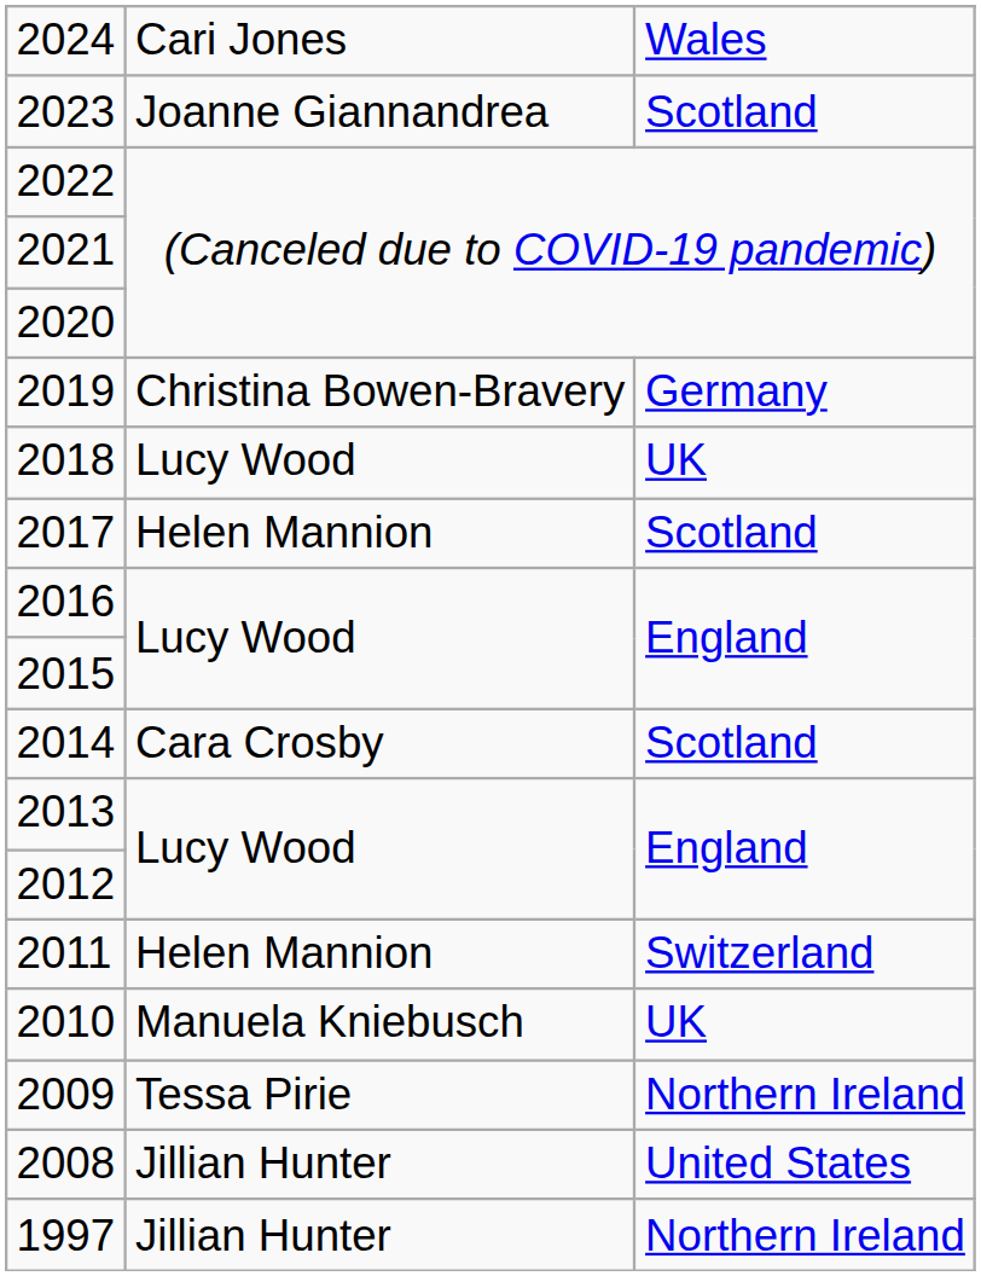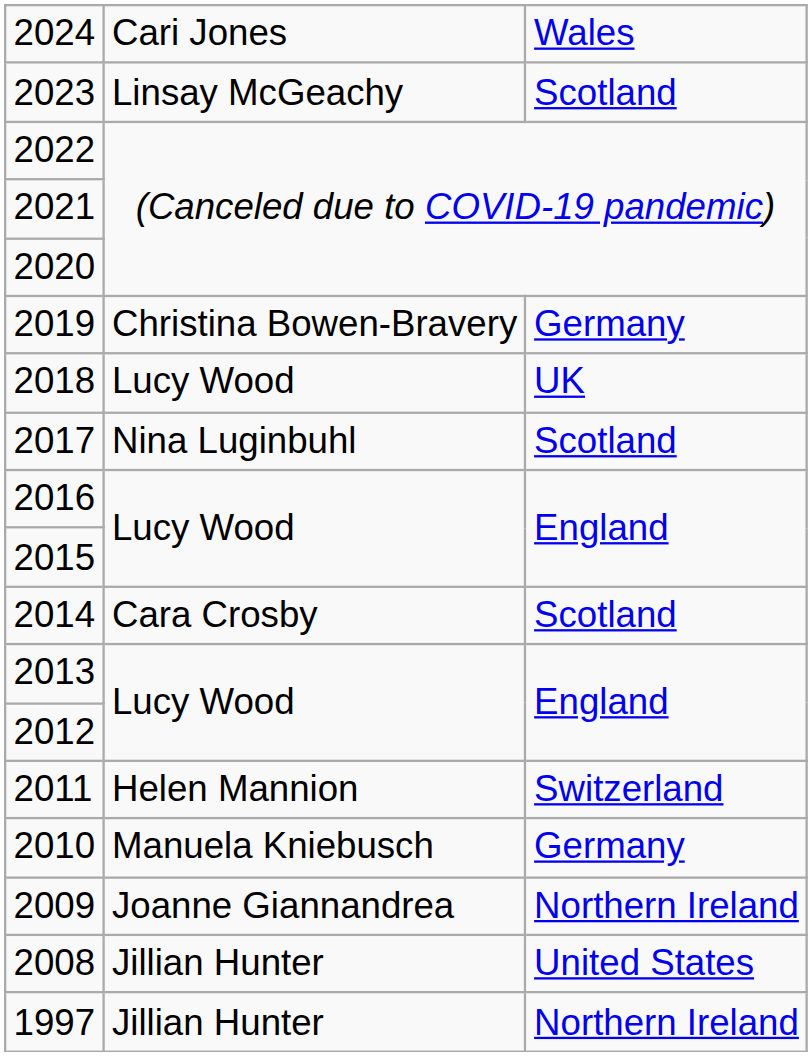2023 | column 2: Joanne Giannandrea -> Linsay McGeachy
2017 | column 2: Helen Mannion -> Nina Luginbuhl
2010 | column 3: UK -> Germany
2009 | column 2: Tessa Pirie -> Joanne Giannandrea
